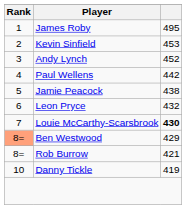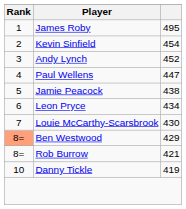Kevin Sinfield | column 3: 453 -> 454
Paul Wellens | column 3: 442 -> 447
Leon Pryce | column 3: 432 -> 434
Louie McCarthy-Scarsbrook | column 3: bold -> normal
